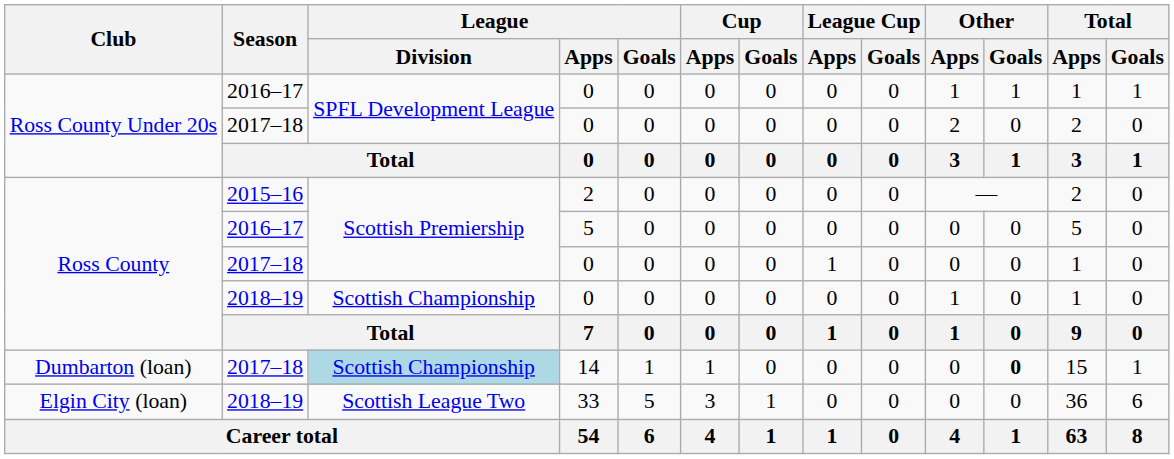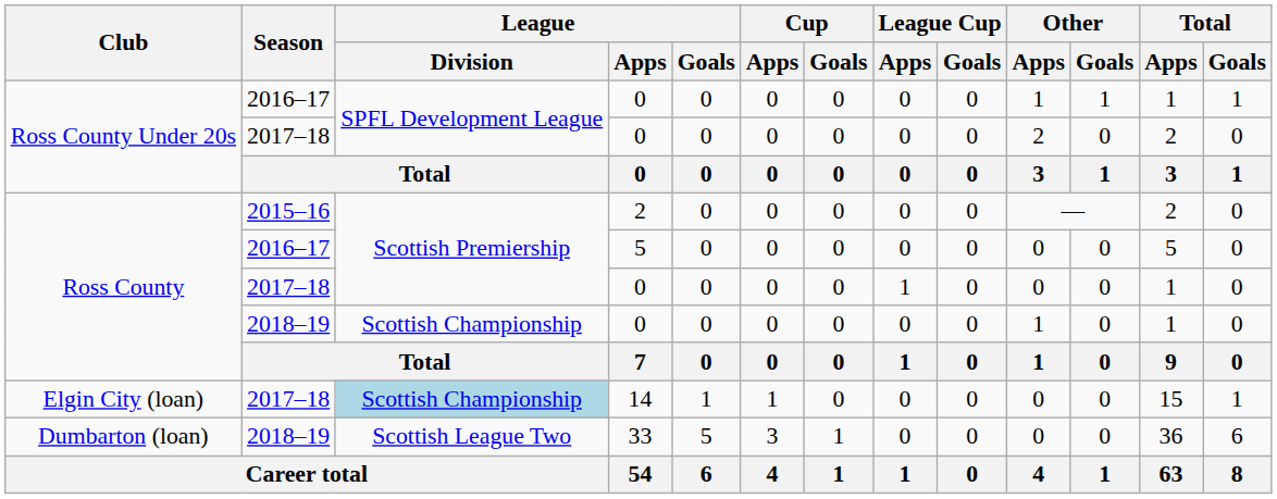14 | Club: Dumbarton (loan) -> Elgin City (loan)
14 | Other / Goals: bold -> normal
33 | Club: Elgin City (loan) -> Dumbarton (loan)
